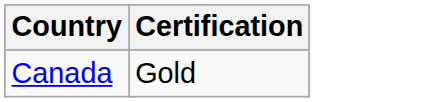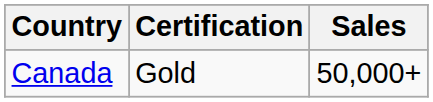+ column: Sales | 50,000+
